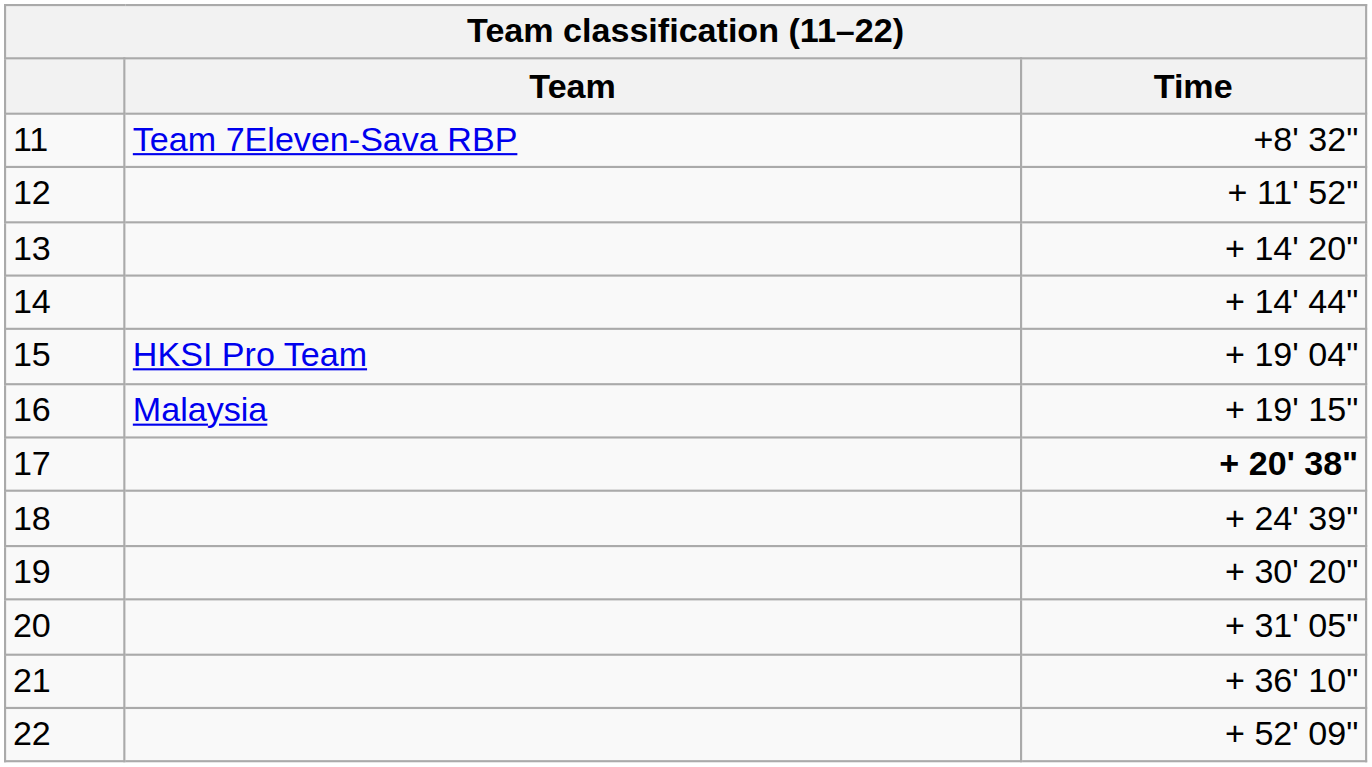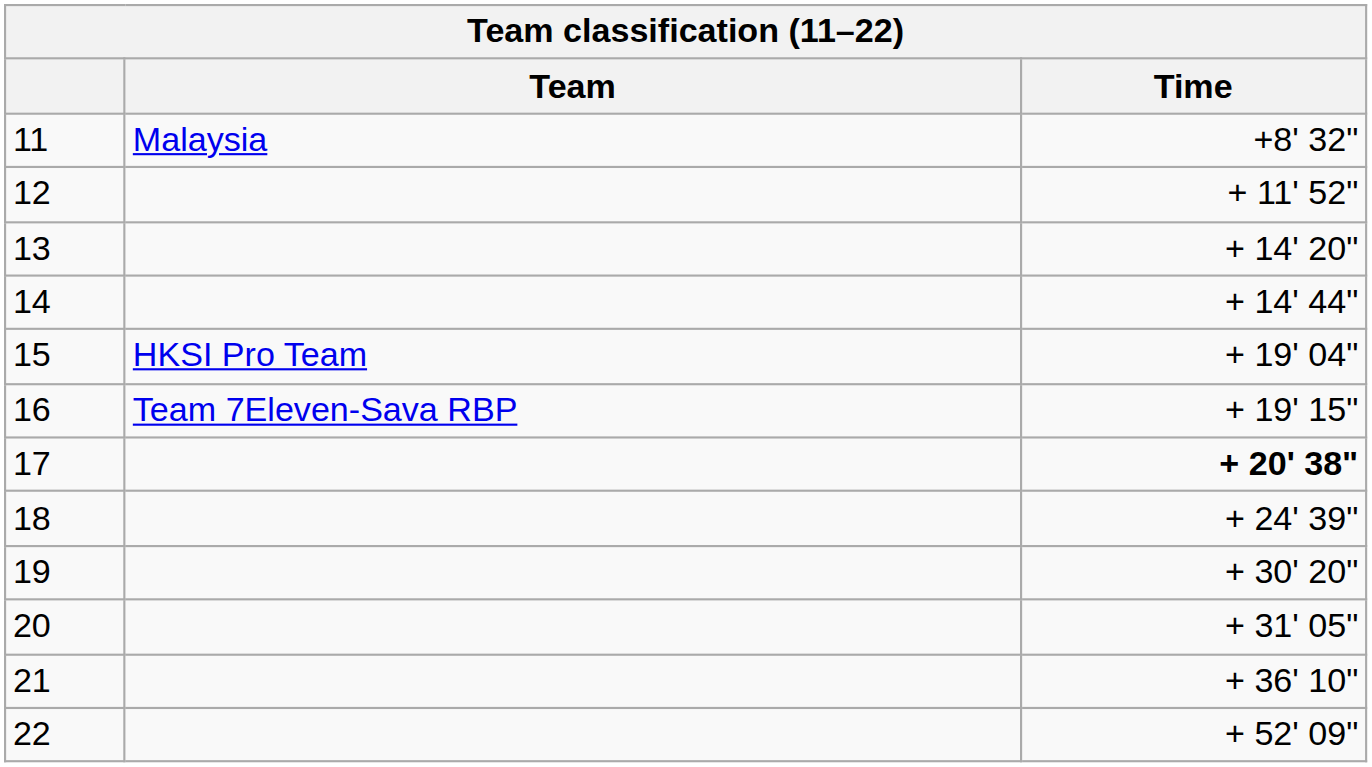11 | Team: Team 7Eleven-Sava RBP -> Malaysia
16 | Team: Malaysia -> Team 7Eleven-Sava RBP
